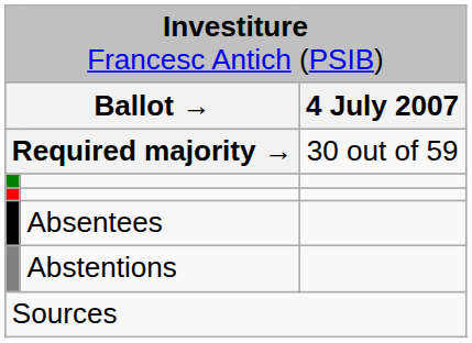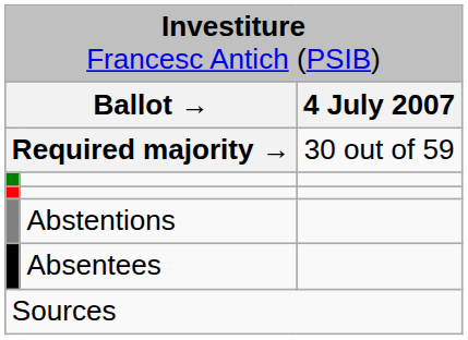rows swapped: Abstentions <-> Absentees
